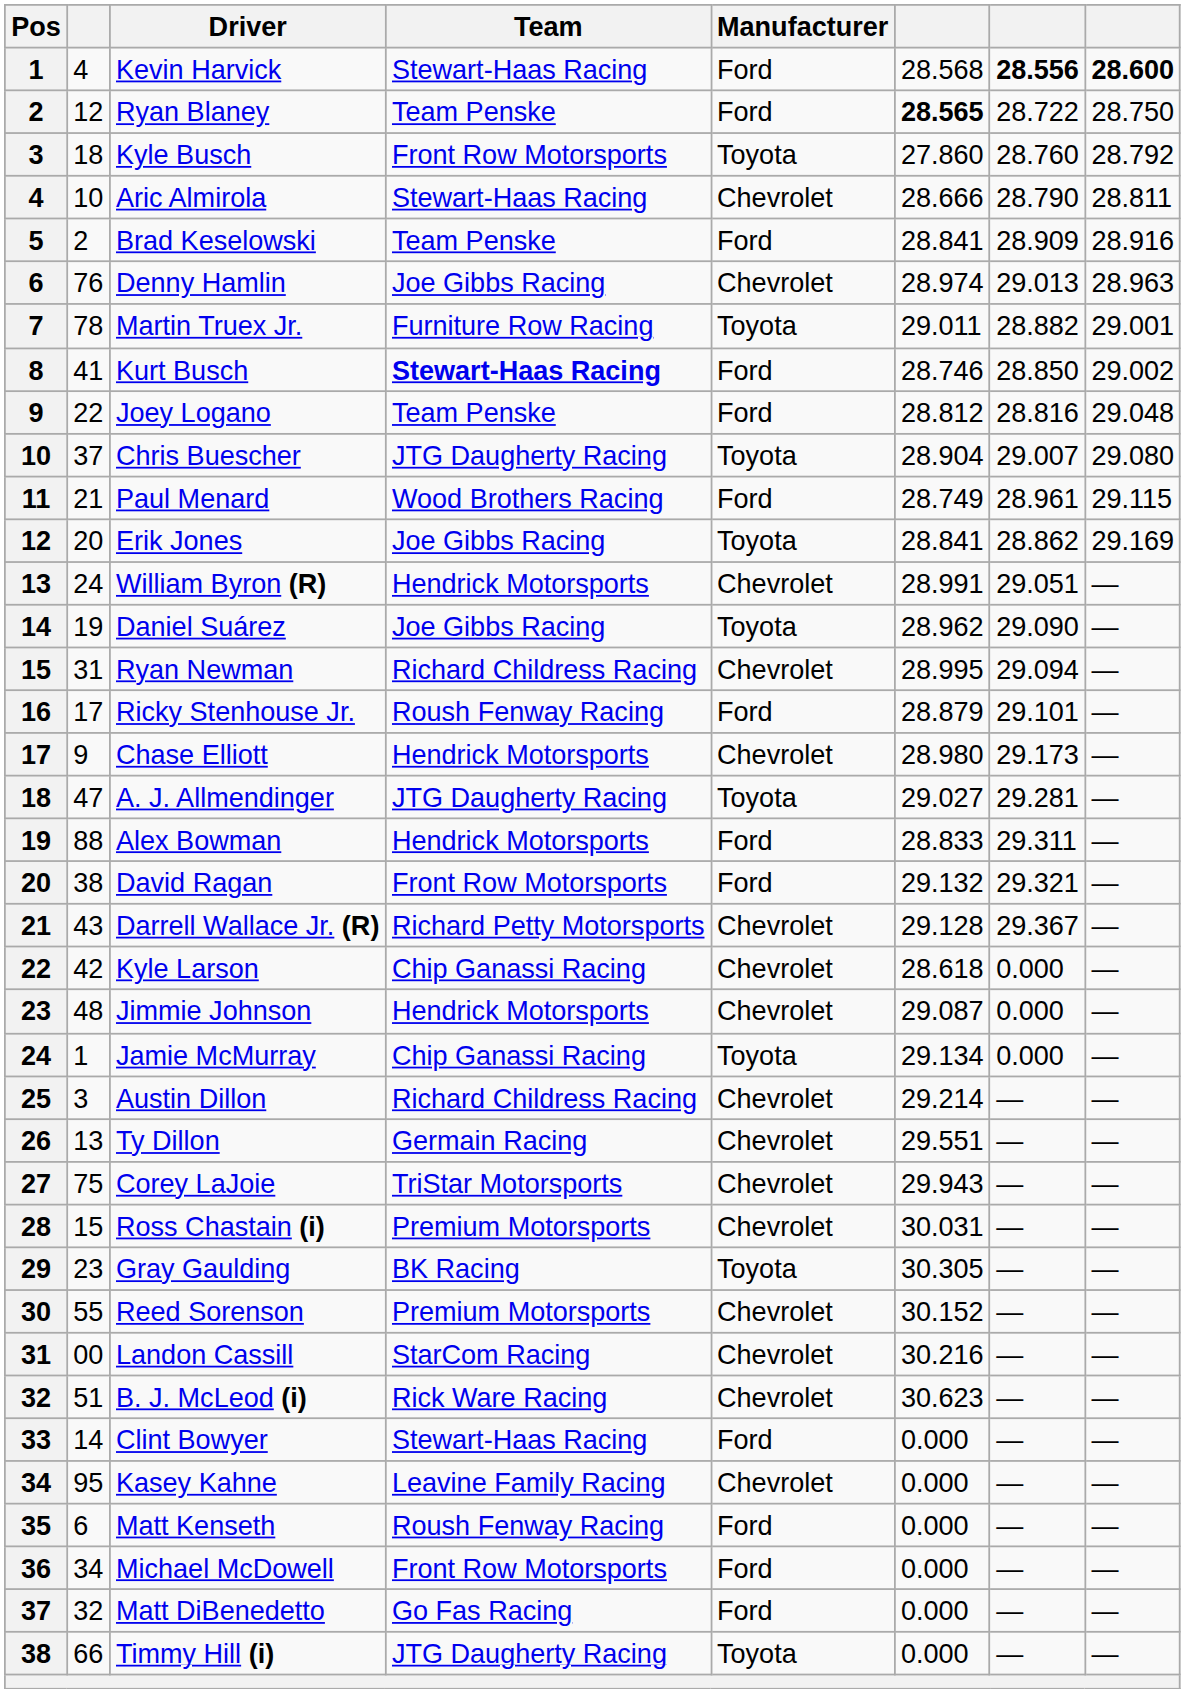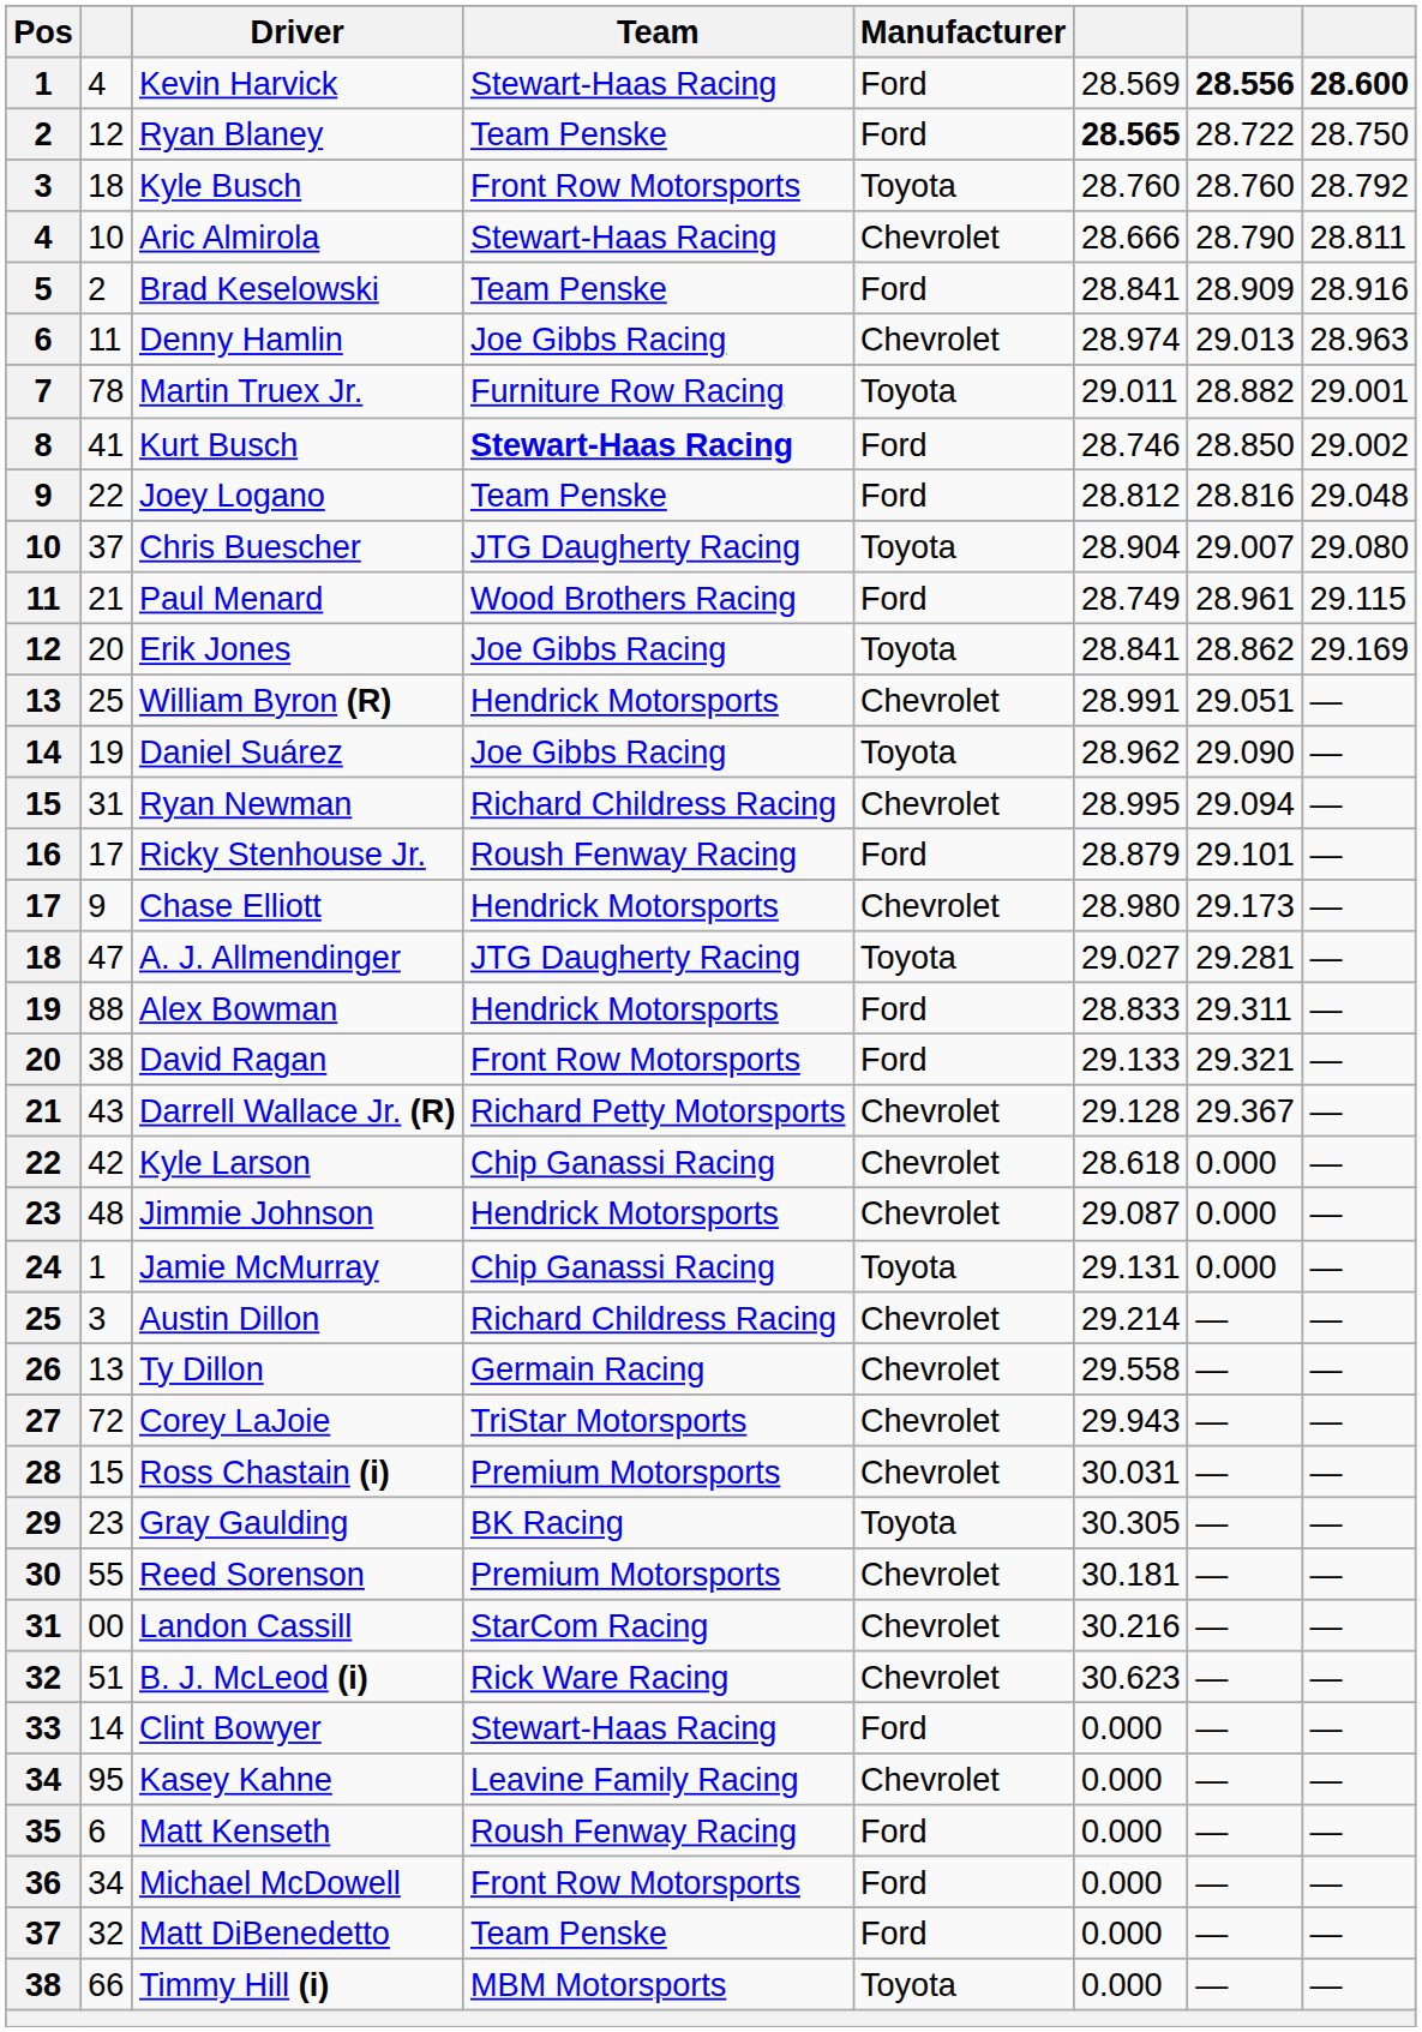Kevin Harvick | column 6: 28.568 -> 28.569
Kyle Busch | column 6: 27.860 -> 28.760
Denny Hamlin | column 2: 76 -> 11
William Byron (R) | column 2: 24 -> 25
David Ragan | column 6: 29.132 -> 29.133
Jamie McMurray | column 6: 29.134 -> 29.131
Ty Dillon | column 6: 29.551 -> 29.558
Corey LaJoie | column 2: 75 -> 72
Reed Sorenson | column 6: 30.152 -> 30.181
Matt DiBenedetto | Team: Go Fas Racing -> Team Penske
Timmy Hill (i) | Team: JTG Daugherty Racing -> MBM Motorsports
